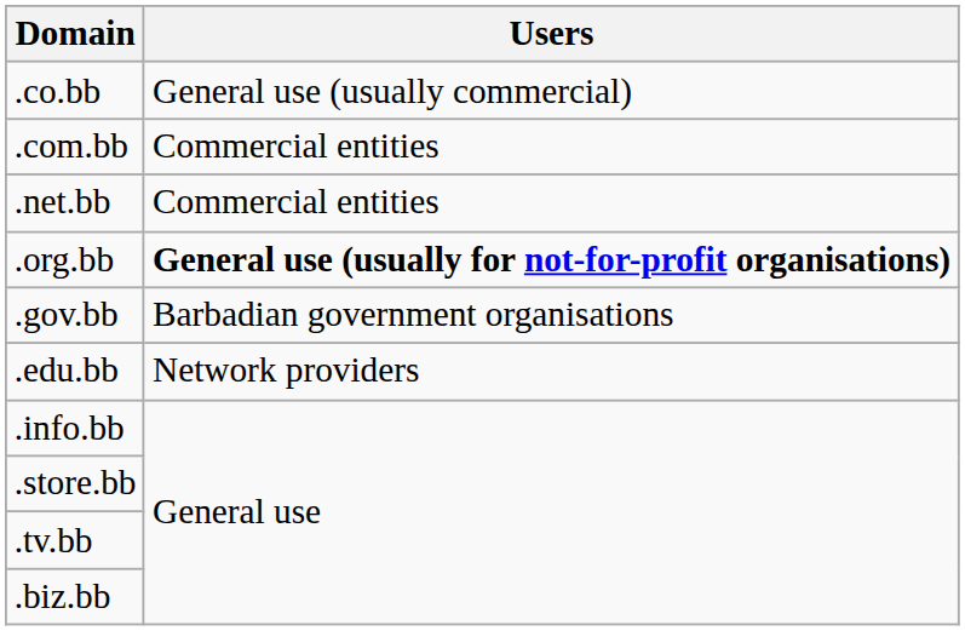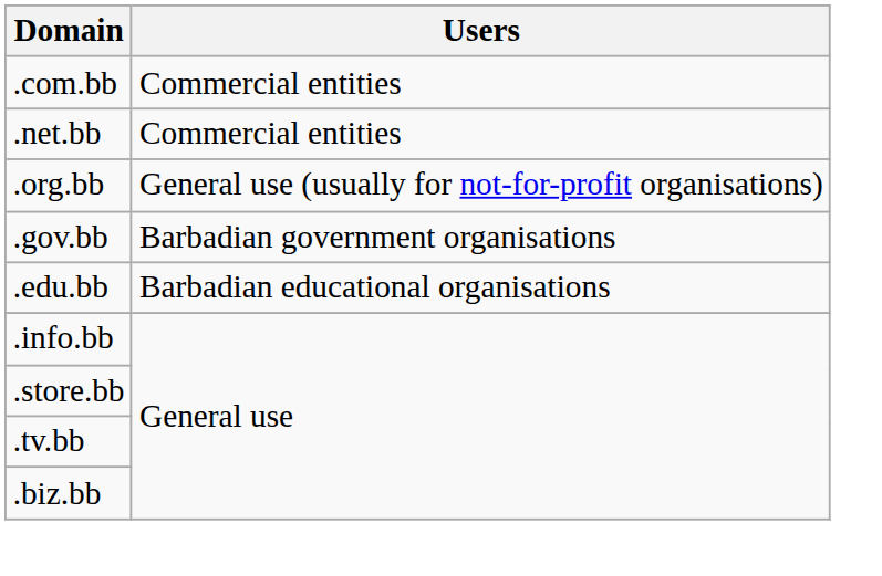- row: .co.bb | General use (usually commercial)
.org.bb | Users: bold -> normal
.edu.bb | Users: Network providers -> Barbadian educational organisations
